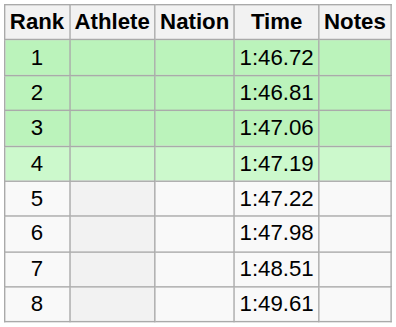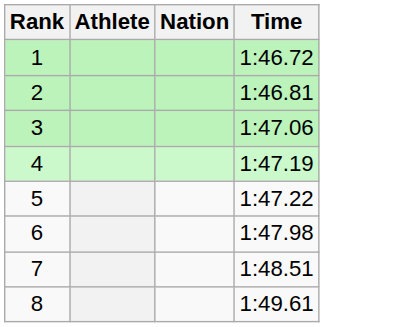- column: Notes
